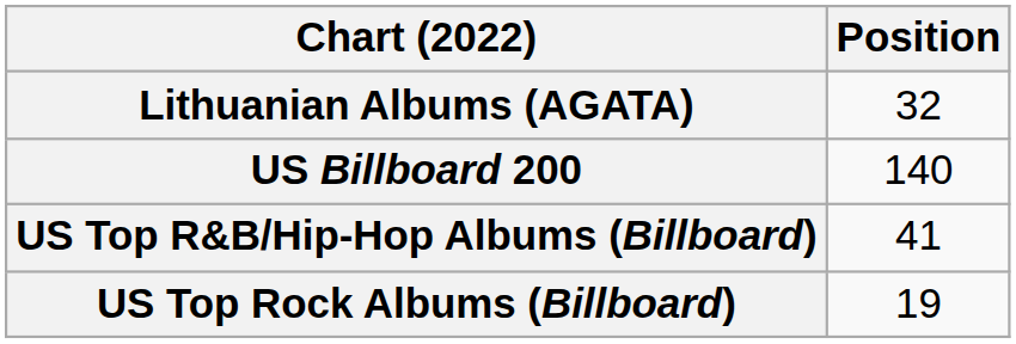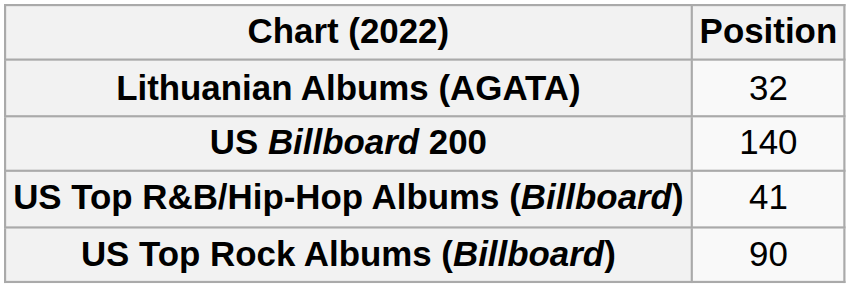US Top Rock Albums (Billboard) | Position: 19 -> 90
